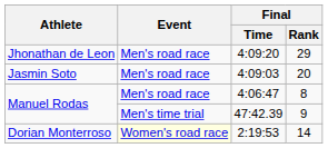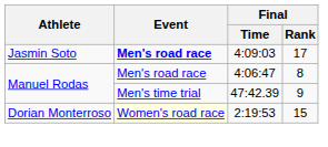- row: Jhonathan de Leon | Men's road race | 4:09:20 | 29
4:09:03 | Event: normal -> bold
4:09:03 | Final / Rank: 20 -> 17
2:19:53 | Final / Rank: 14 -> 15
